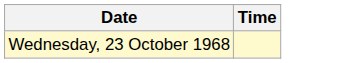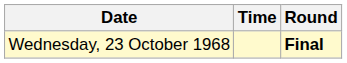+ column: Round | Final
